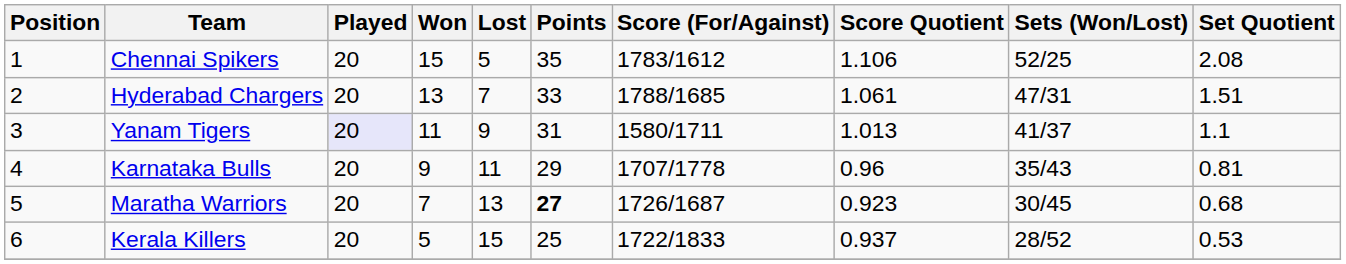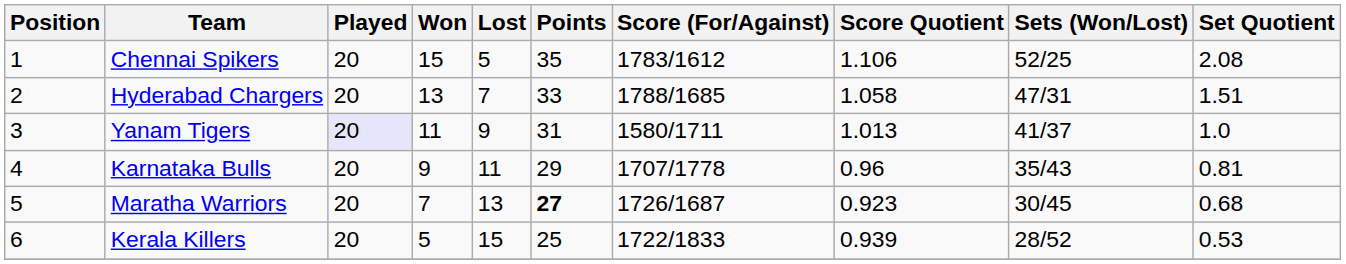Hyderabad Chargers | Score Quotient: 1.061 -> 1.058
Yanam Tigers | Set Quotient: 1.1 -> 1.0
Kerala Killers | Score Quotient: 0.937 -> 0.939
